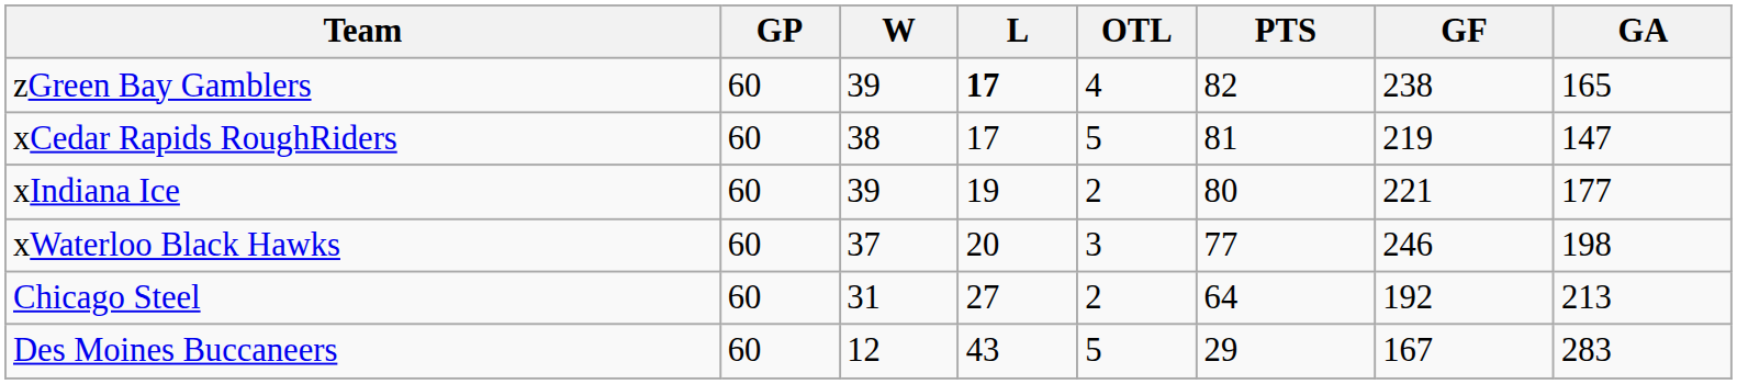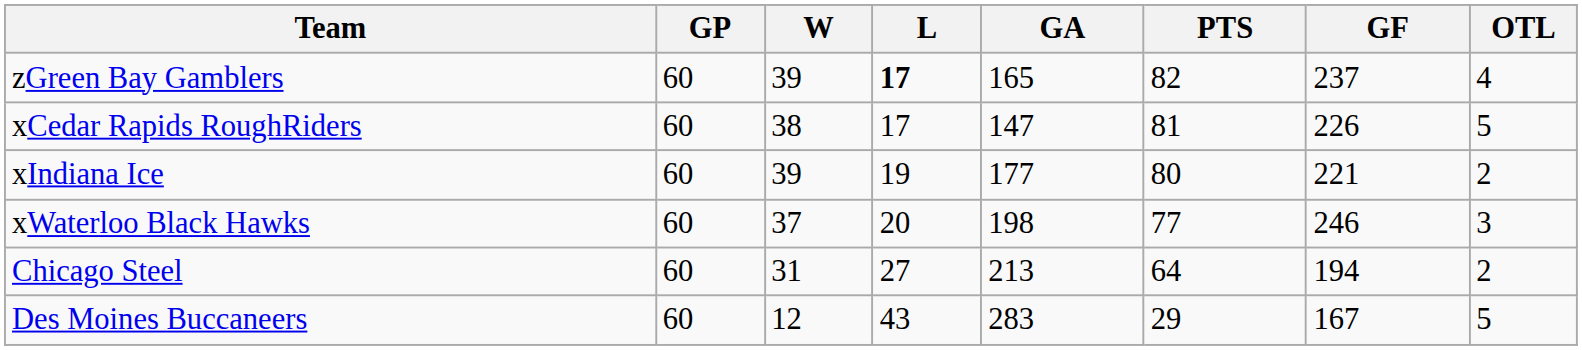columns swapped: OTL <-> GA
zGreen Bay Gamblers | GF: 238 -> 237
xCedar Rapids RoughRiders | GF: 219 -> 226
Chicago Steel | GF: 192 -> 194
